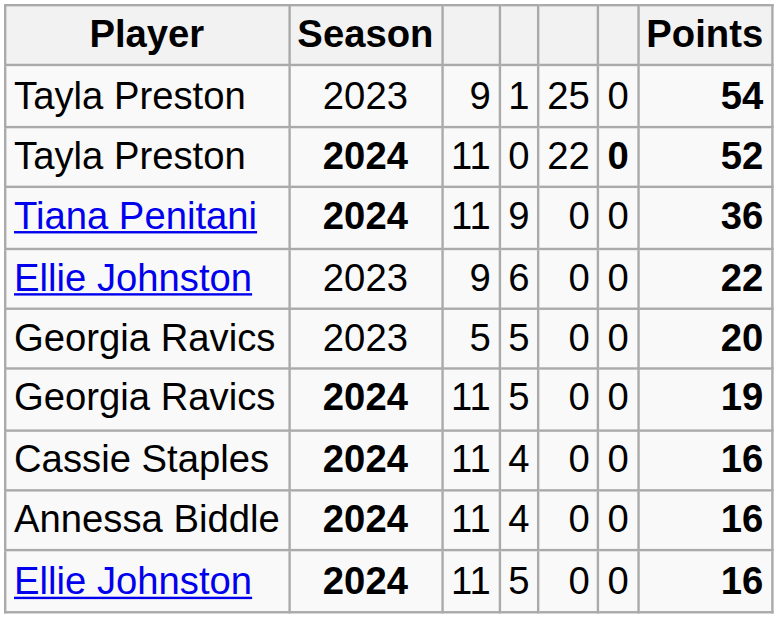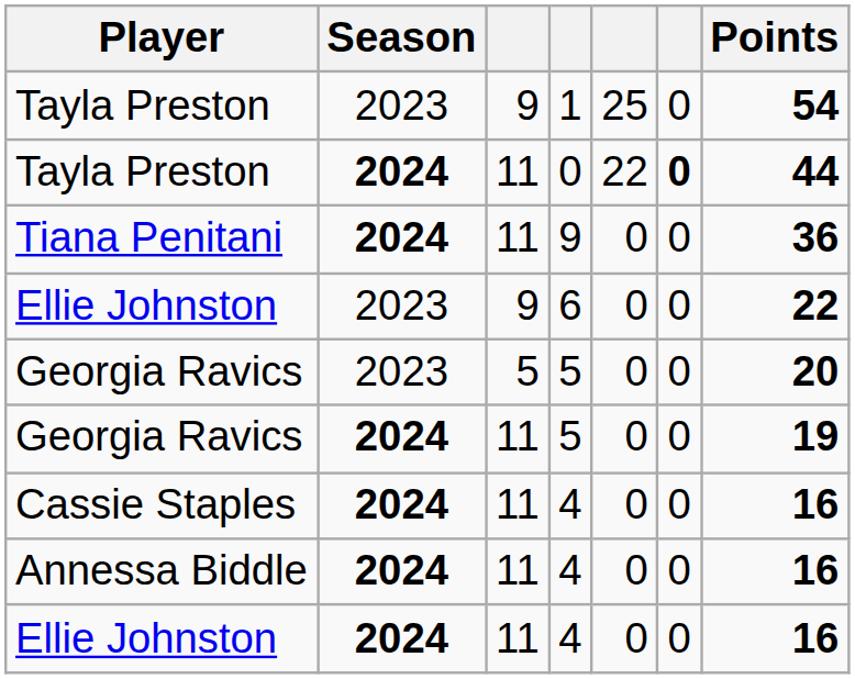Tayla Preston / 11 | Points: 52 -> 44
Ellie Johnston / 11 | column 4: 5 -> 4
